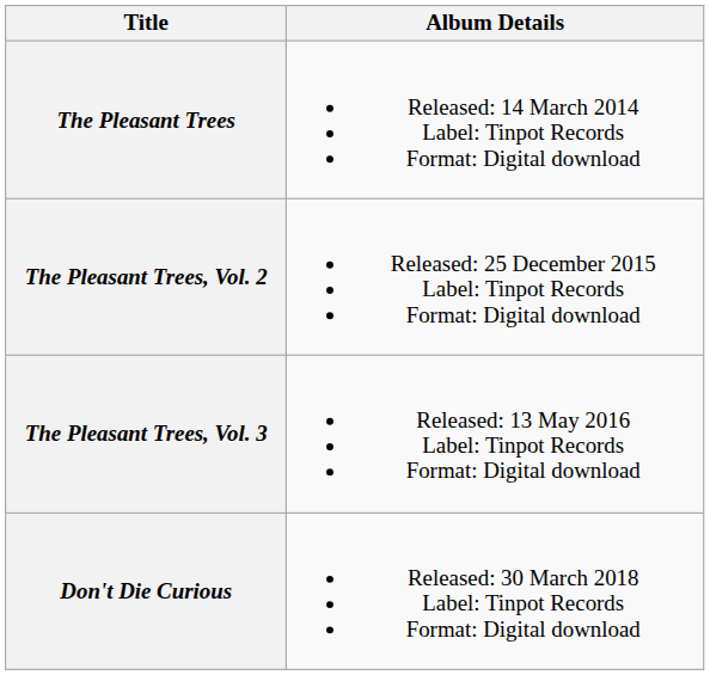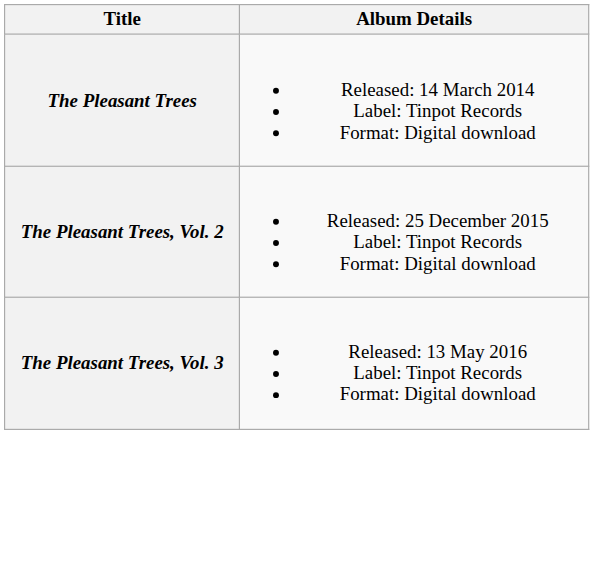- row: Don't Die Curious | Released: 30 March 2018 Label: Tinpot Records Format: Digital download
